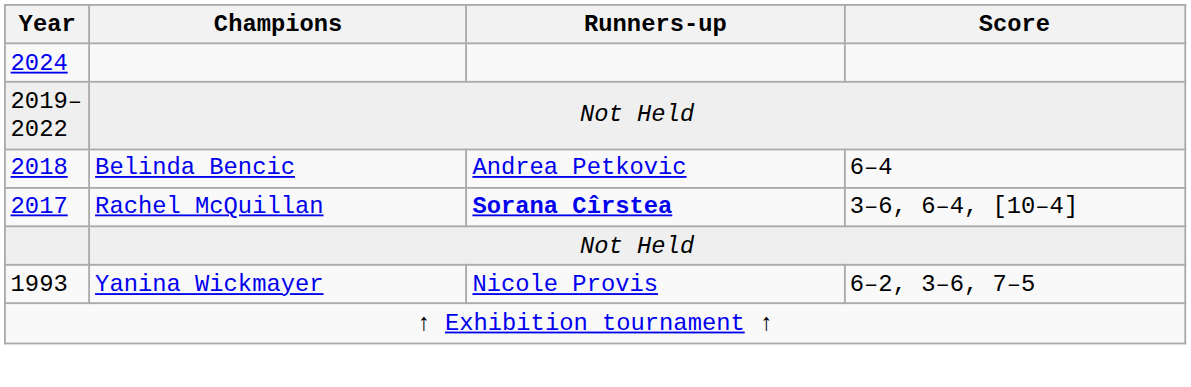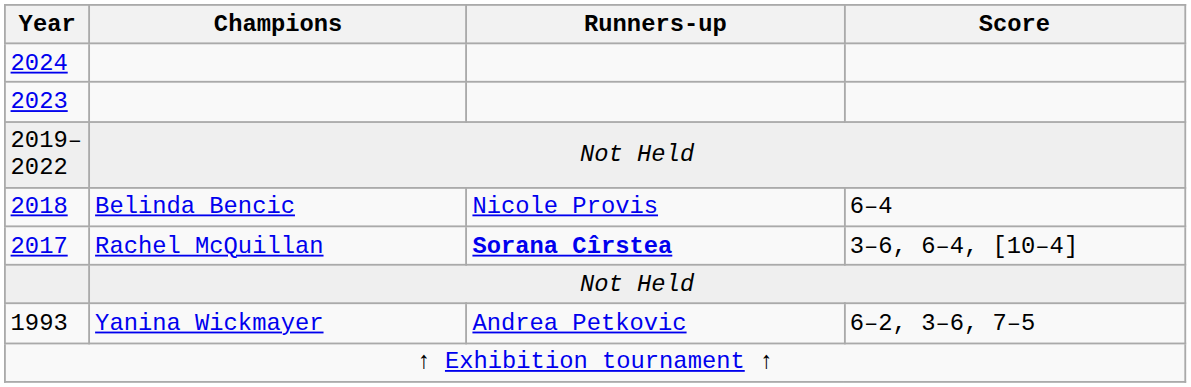+ row: 2023
2018 | Runners-up: Andrea Petkovic -> Nicole Provis
1993 | Runners-up: Nicole Provis -> Andrea Petkovic
